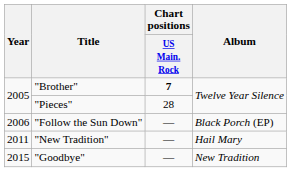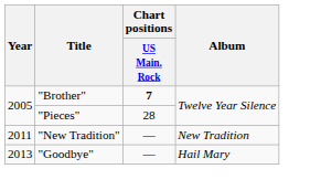- row: 2006 | "Follow the Sun Down" | — | Black Porch (EP)
"New Tradition" | Album: Hail Mary -> New Tradition
"Goodbye" | Year: 2015 -> 2013
"Goodbye" | Album: New Tradition -> Hail Mary
